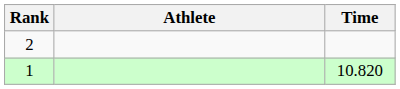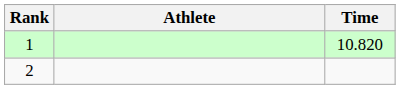rows swapped: 1 <-> 2
